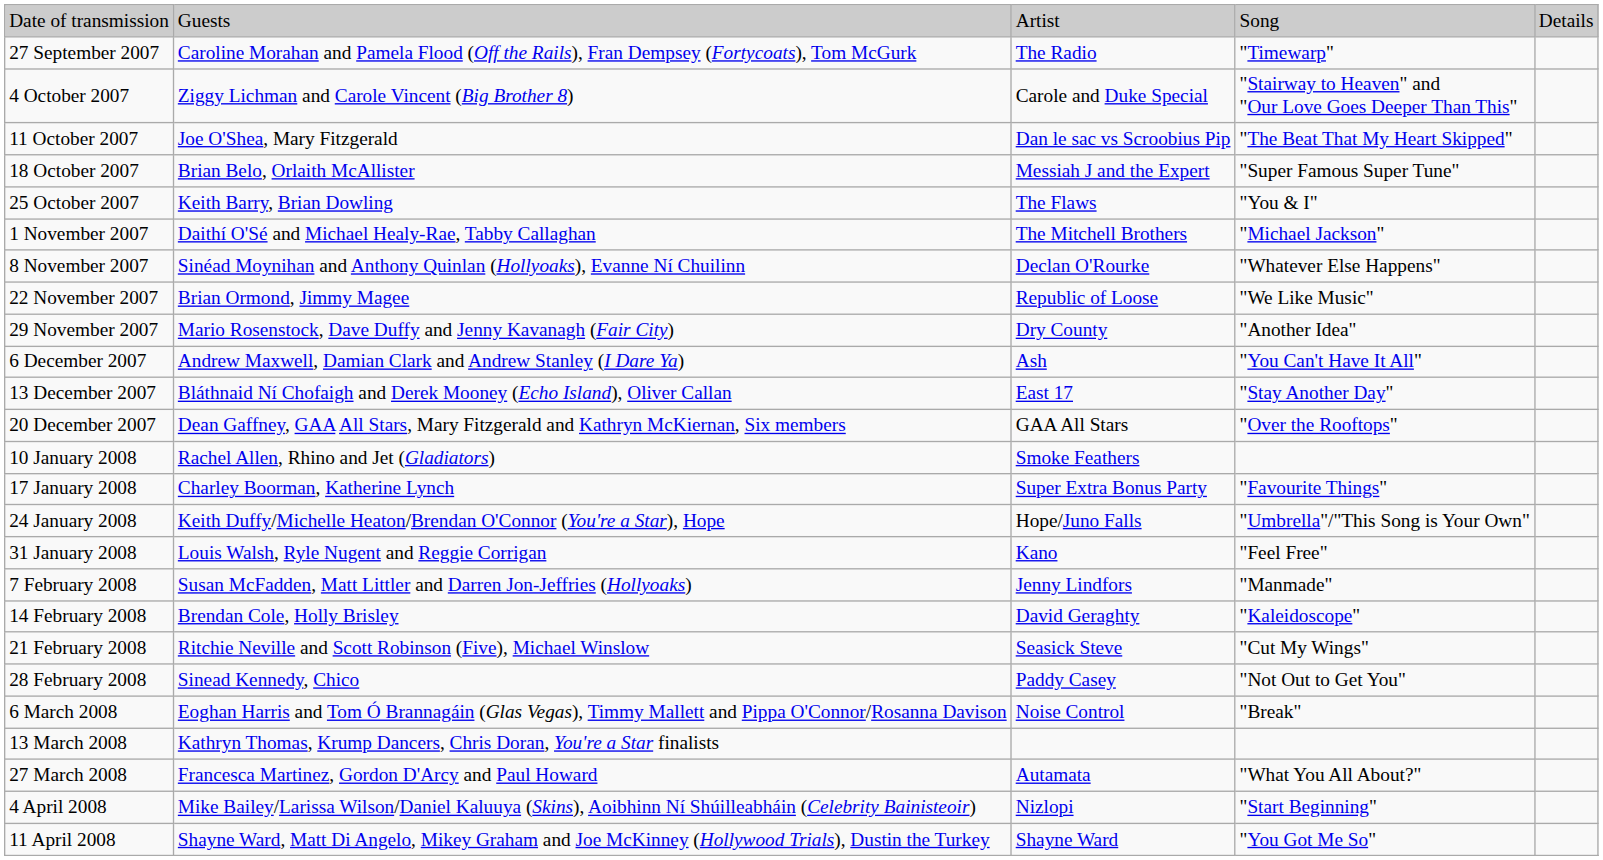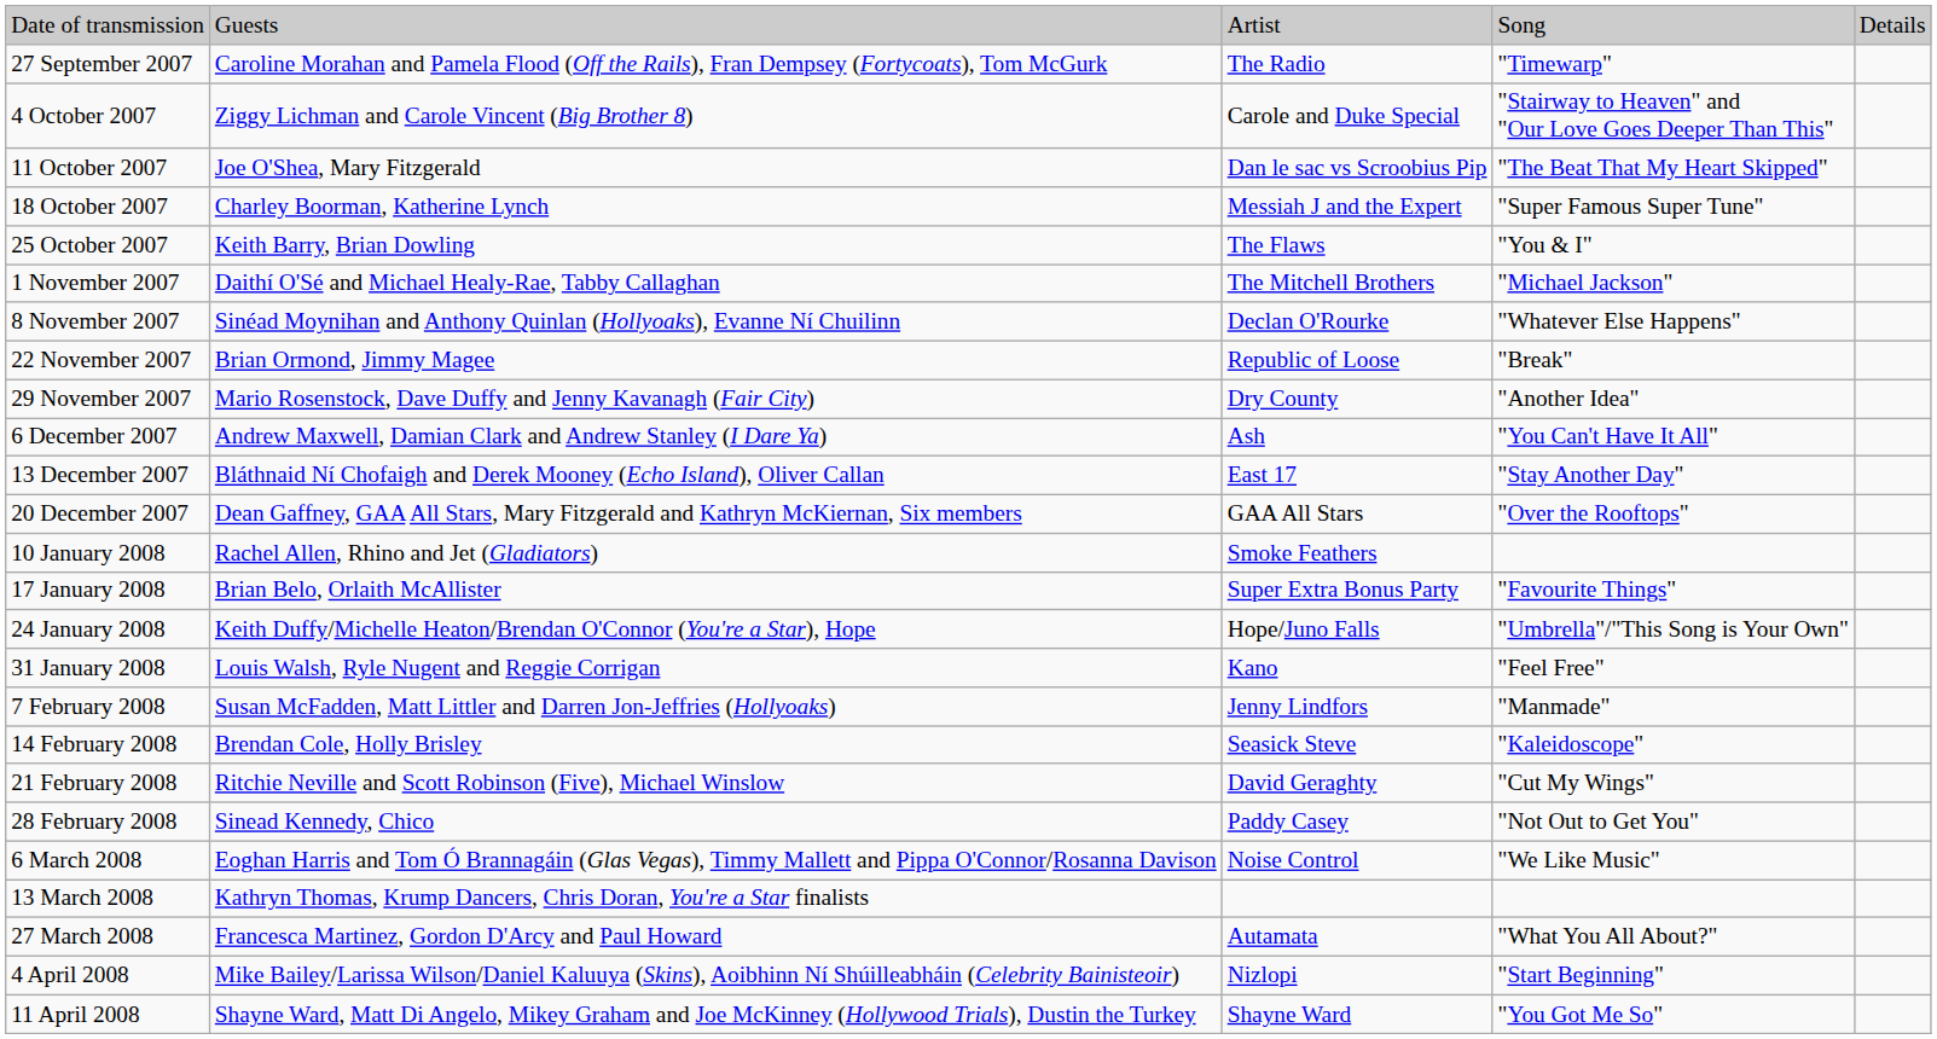18 October 2007 | column 2: Brian Belo, Orlaith McAllister -> Charley Boorman, Katherine Lynch
22 November 2007 | column 4: "We Like Music" -> "Break"
17 January 2008 | column 2: Charley Boorman, Katherine Lynch -> Brian Belo, Orlaith McAllister
14 February 2008 | column 3: David Geraghty -> Seasick Steve
21 February 2008 | column 3: Seasick Steve -> David Geraghty
6 March 2008 | column 4: "Break" -> "We Like Music"
